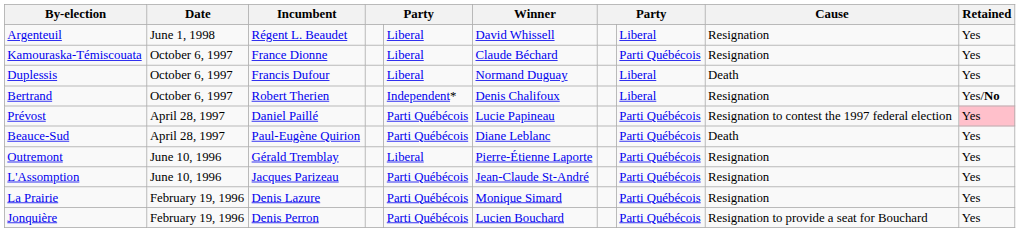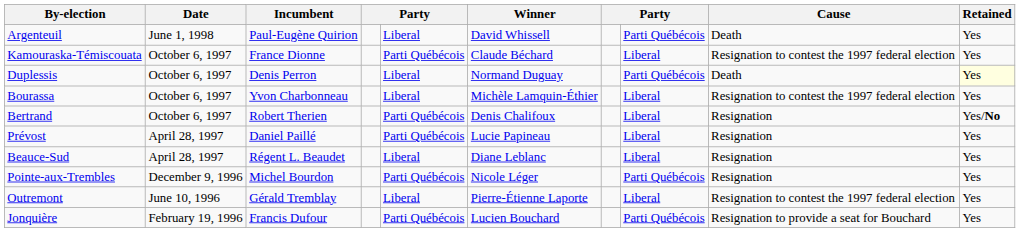Argenteuil | Incumbent: Régent L. Beaudet -> Paul-Eugène Quirion
Argenteuil | column 8: Liberal -> Parti Québécois
Argenteuil | Cause: Resignation -> Death
Kamouraska-Témiscouata | column 5: Liberal -> Parti Québécois
Kamouraska-Témiscouata | column 8: Parti Québécois -> Liberal
Kamouraska-Témiscouata | Cause: Resignation -> Resignation to contest the 1997 federal election
Duplessis | Incumbent: Francis Dufour -> Denis Perron
Duplessis | column 8: Liberal -> Parti Québécois
Duplessis | Retained: no background -> lightyellow background
+ row: Bourassa | October 6, 1997 | Yvon Charbonneau | Liberal | Michèle Lamquin-Éthier | Liberal | Resignation to contest the 1997 federal election | Yes
Bertrand | column 5: Independent* -> Parti Québécois
Prévost | column 8: Parti Québécois -> Liberal
Prévost | Cause: Resignation to contest the 1997 federal election -> Resignation
Prévost | Retained: pink background -> no background
Beauce-Sud | Incumbent: Paul-Eugène Quirion -> Régent L. Beaudet
Beauce-Sud | column 5: Parti Québécois -> Liberal
Beauce-Sud | column 8: Parti Québécois -> Liberal
Beauce-Sud | Cause: Death -> Resignation
+ row: Pointe-aux-Trembles | December 9, 1996 | Michel Bourdon | Parti Québécois | Nicole Léger | Parti Québécois | Resignation | Yes
Outremont | column 8: Parti Québécois -> Liberal
Outremont | Cause: Resignation -> Resignation to contest the 1997 federal election
- row: L'Assomption | June 10, 1996 | Jacques Parizeau | Parti Québécois | Jean-Claude St-André | Parti Québécois | Resignation | Yes
- row: La Prairie | February 19, 1996 | Denis Lazure | Parti Québécois | Monique Simard | Parti Québécois | Resignation | Yes
Jonquière | Incumbent: Denis Perron -> Francis Dufour
